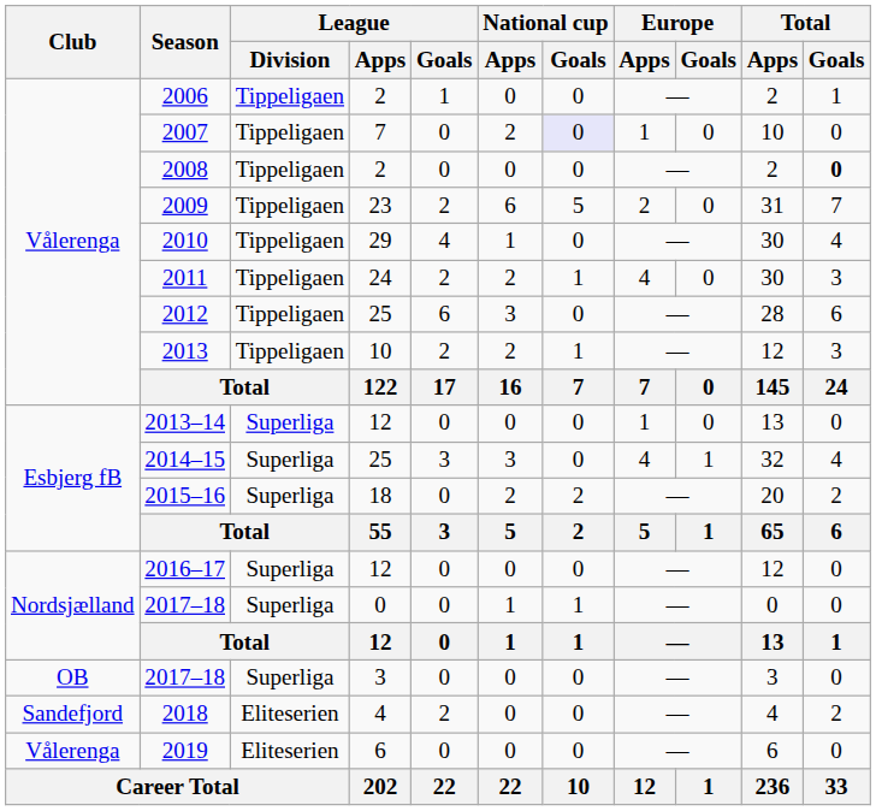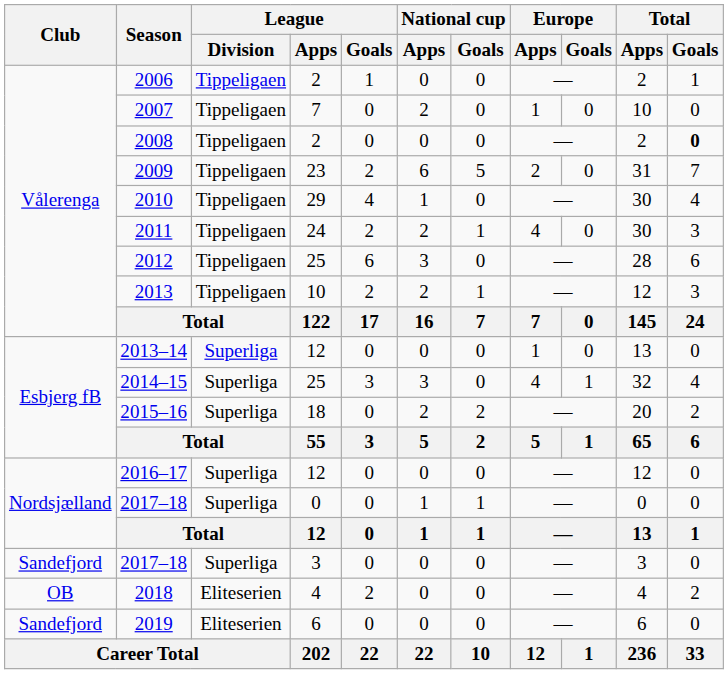2007 | National cup / Goals: lavender background -> no background
2017–18 / 3 | Club: OB -> Sandefjord
2018 | Club: Sandefjord -> OB
2019 | Club: Vålerenga -> Sandefjord
